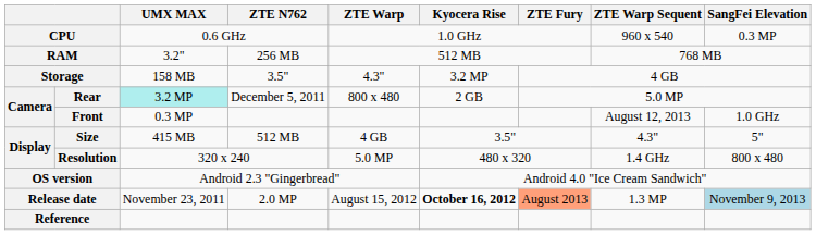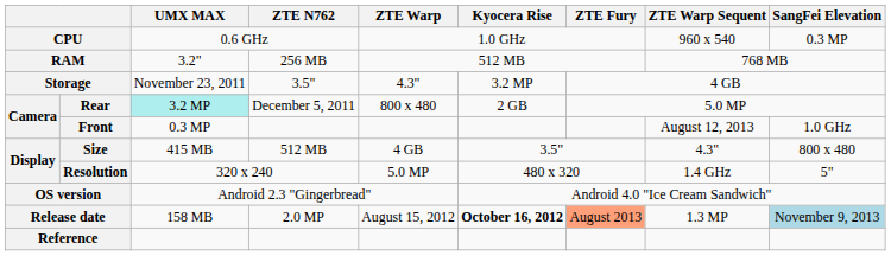Storage | UMX MAX: 158 MB -> November 23, 2011
Size | SangFei Elevation: 5" -> 800 x 480
Resolution | SangFei Elevation: 800 x 480 -> 5"
Release date | UMX MAX: November 23, 2011 -> 158 MB
